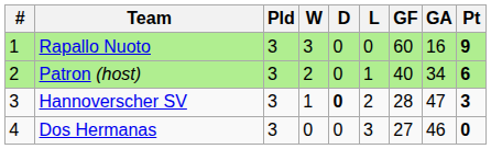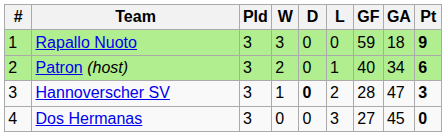Rapallo Nuoto | GF: 60 -> 59
Rapallo Nuoto | GA: 16 -> 18
Dos Hermanas | GA: 46 -> 45
